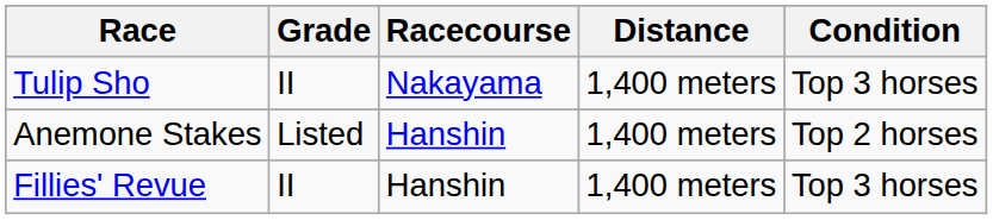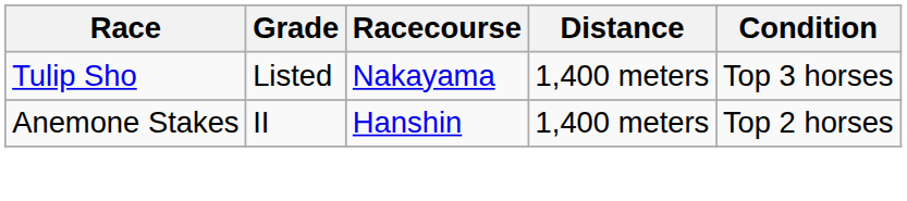Tulip Sho | Grade: II -> Listed
Anemone Stakes | Grade: Listed -> II
- row: Fillies' Revue | II | Hanshin | 1,400 meters | Top 3 horses
